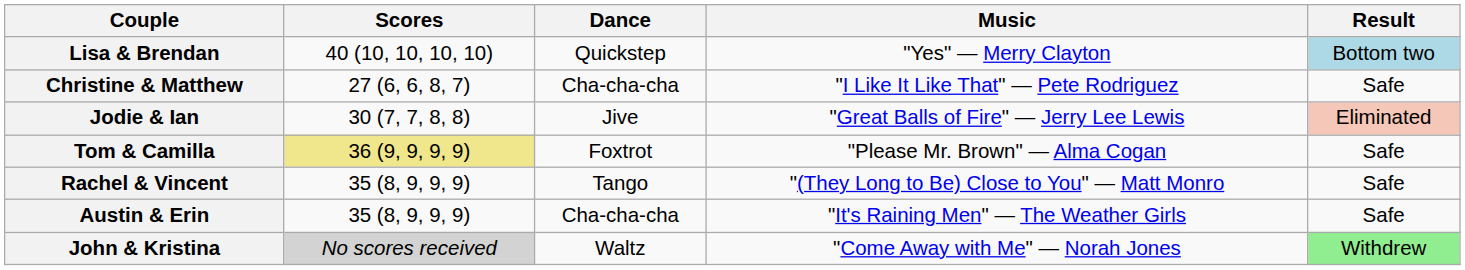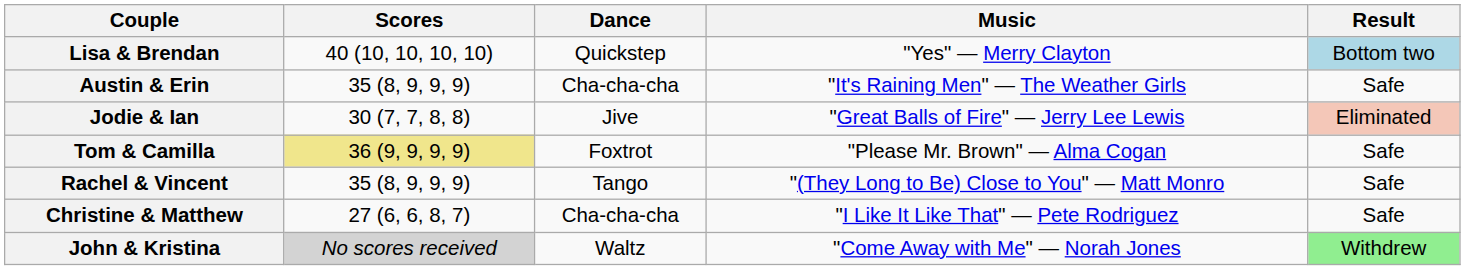rows swapped: Christine & Matthew <-> Austin & Erin
